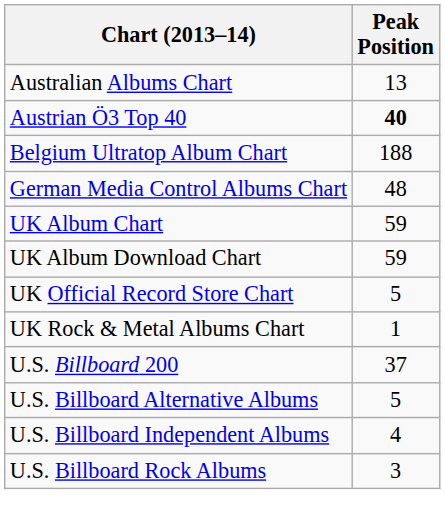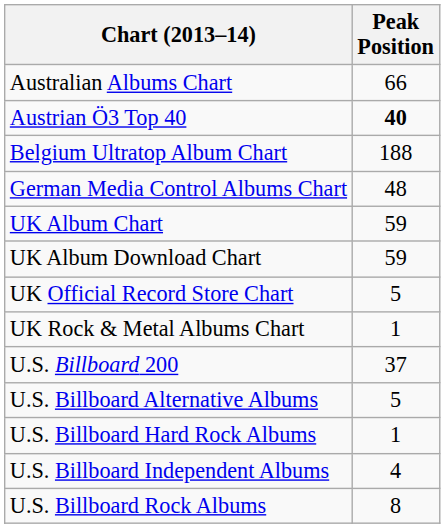Australian Albums Chart | Peak Position: 13 -> 66
+ row: U.S. Billboard Hard Rock Albums | 1
U.S. Billboard Rock Albums | Peak Position: 3 -> 8
